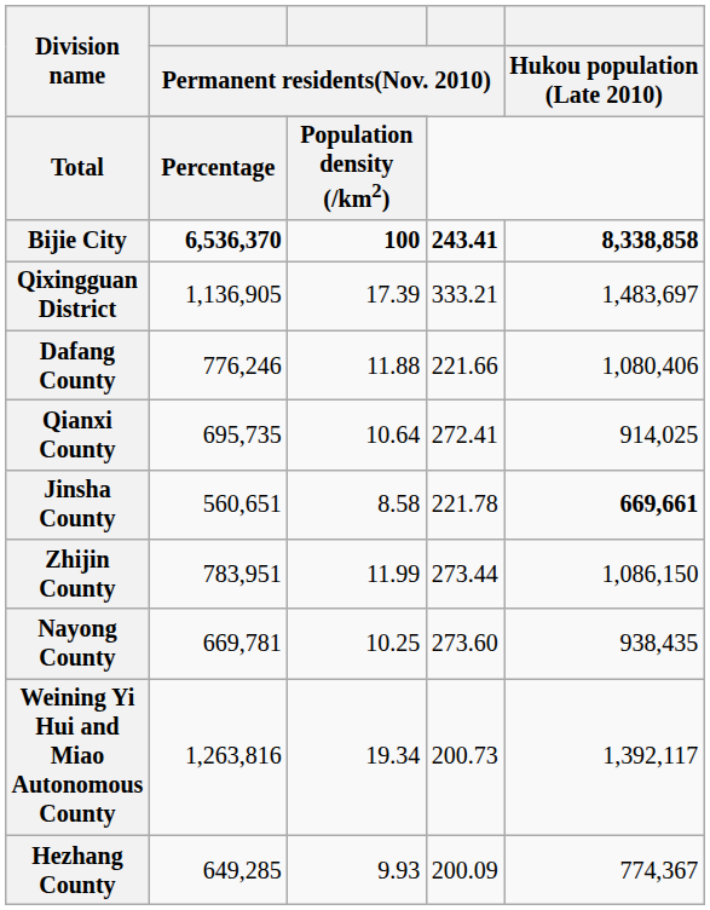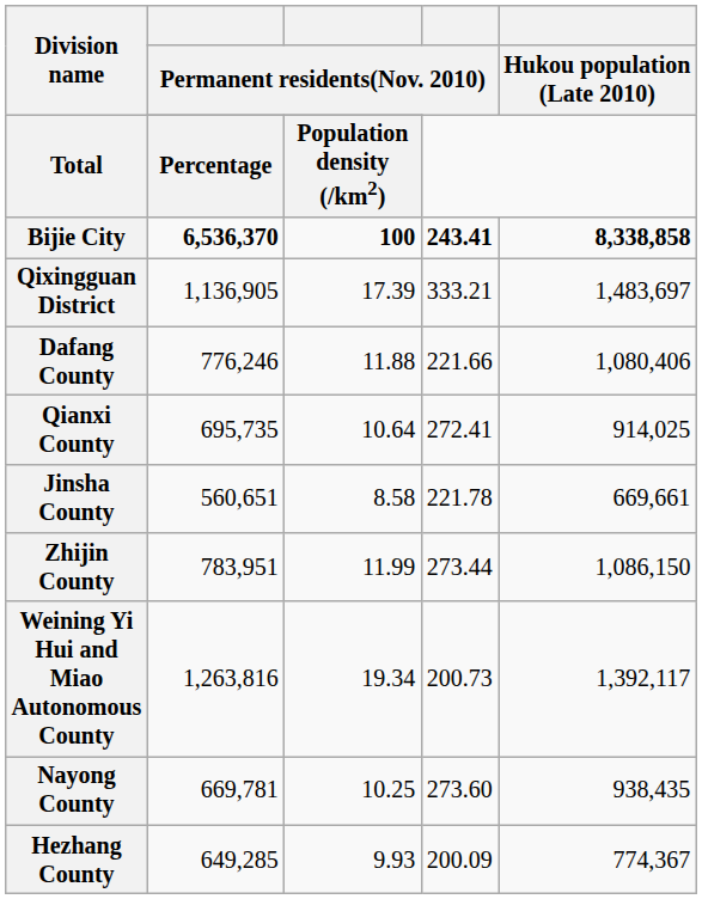Jinsha County | Hukou population (Late 2010): bold -> normal
rows swapped: Nayong County <-> Weining Yi Hui and Miao Autonomous County
